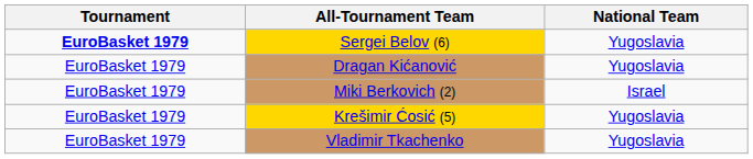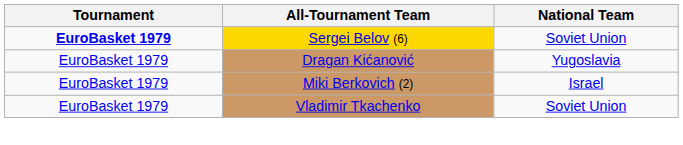Sergei Belov (6) | National Team: Yugoslavia -> Soviet Union
- row: EuroBasket 1979 | Krešimir Ćosić (5) | Yugoslavia
Vladimir Tkachenko | National Team: Yugoslavia -> Soviet Union
